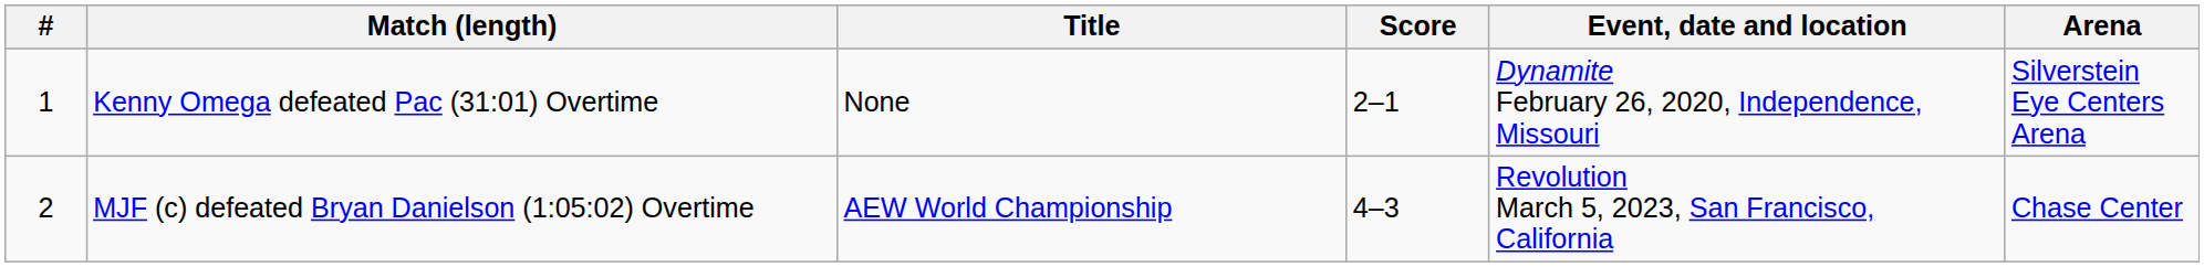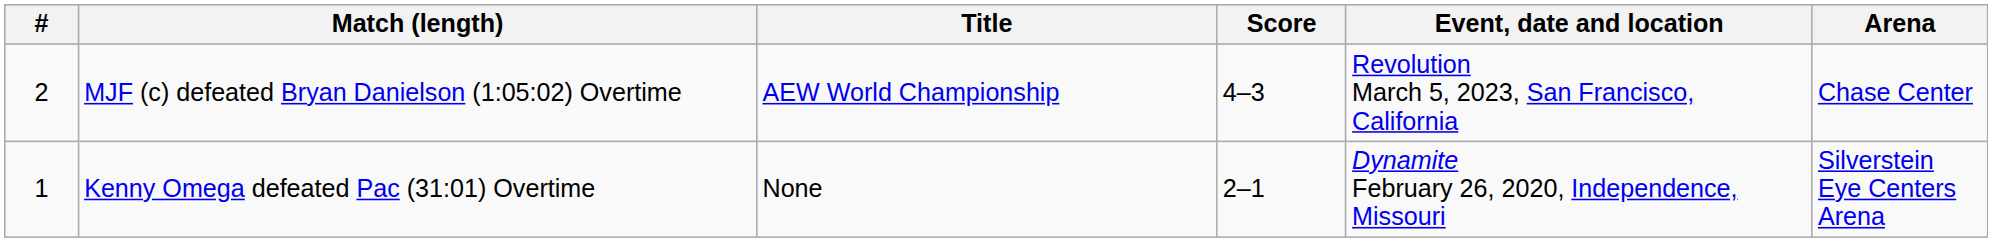rows swapped: Kenny Omega defeated Pac (31:01) Overtime <-> MJF (c) defeated Bryan Danielson (1:05:02) Overtime
